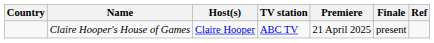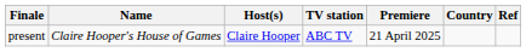columns swapped: Country <-> Finale
